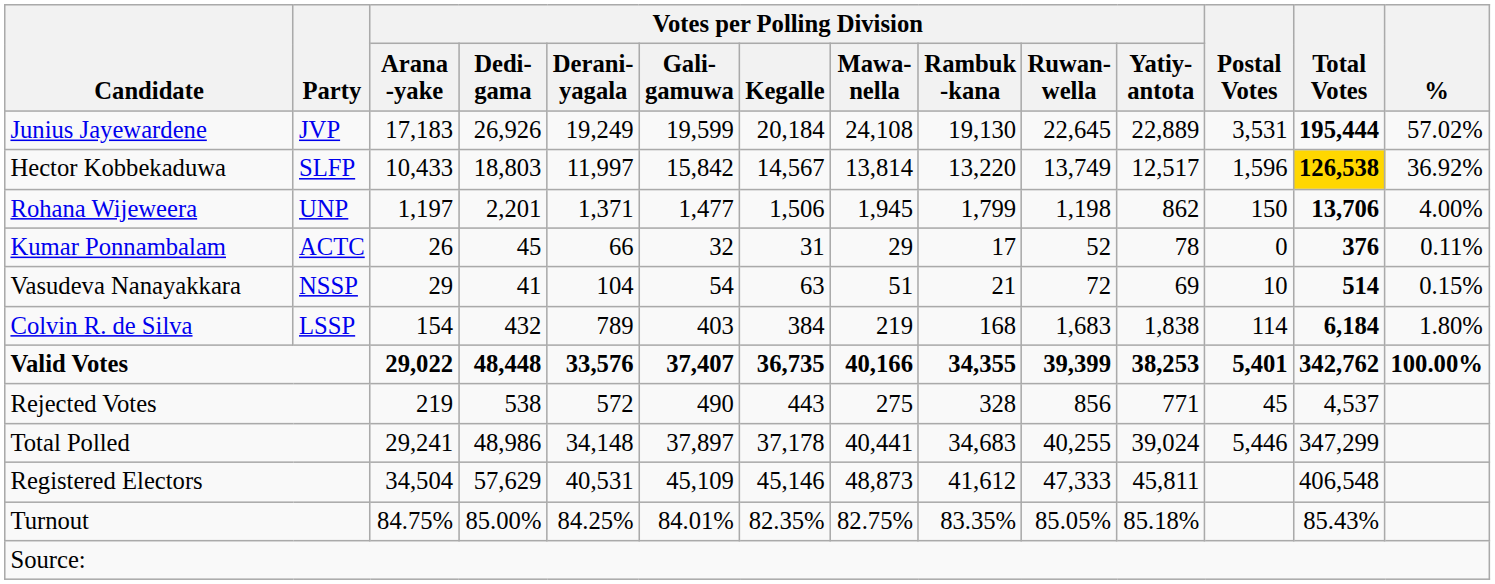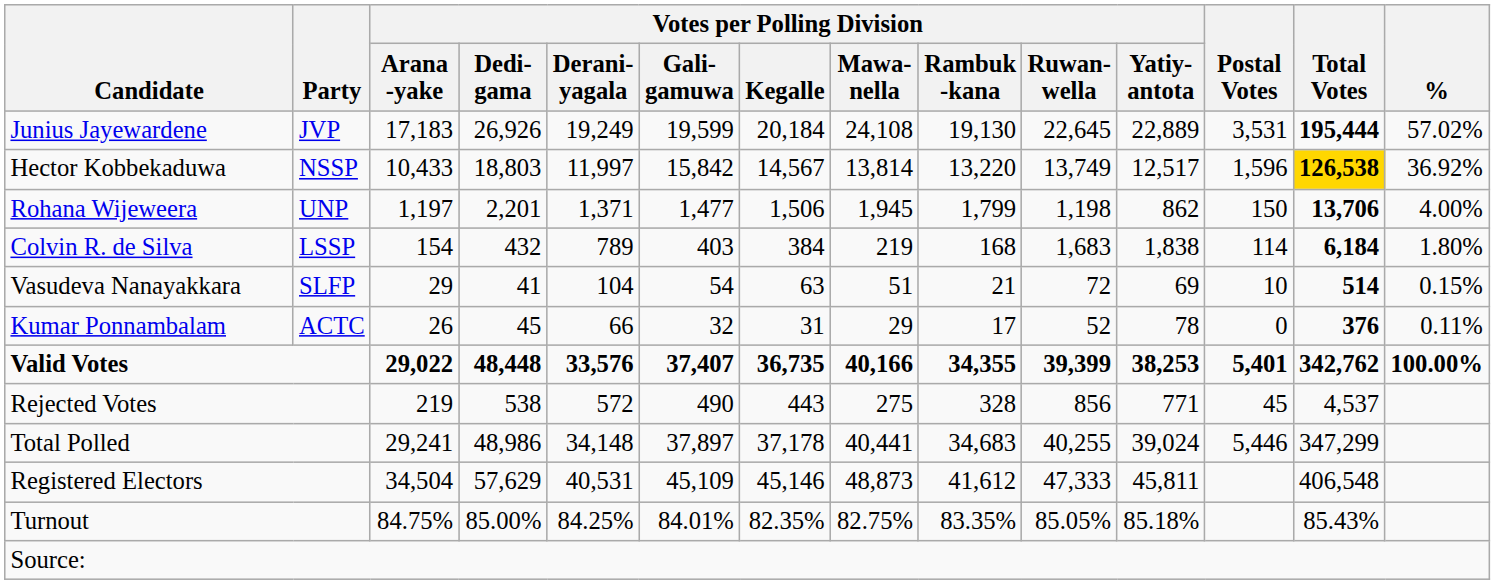Hector Kobbekaduwa | Party: SLFP -> NSSP
rows swapped: Colvin R. de Silva <-> Kumar Ponnambalam
Vasudeva Nanayakkara | Party: NSSP -> SLFP
